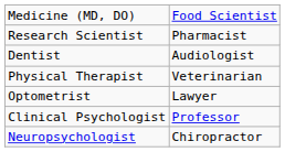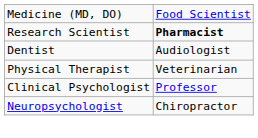Research Scientist | column 2: normal -> bold
- row: Optometrist | Lawyer
